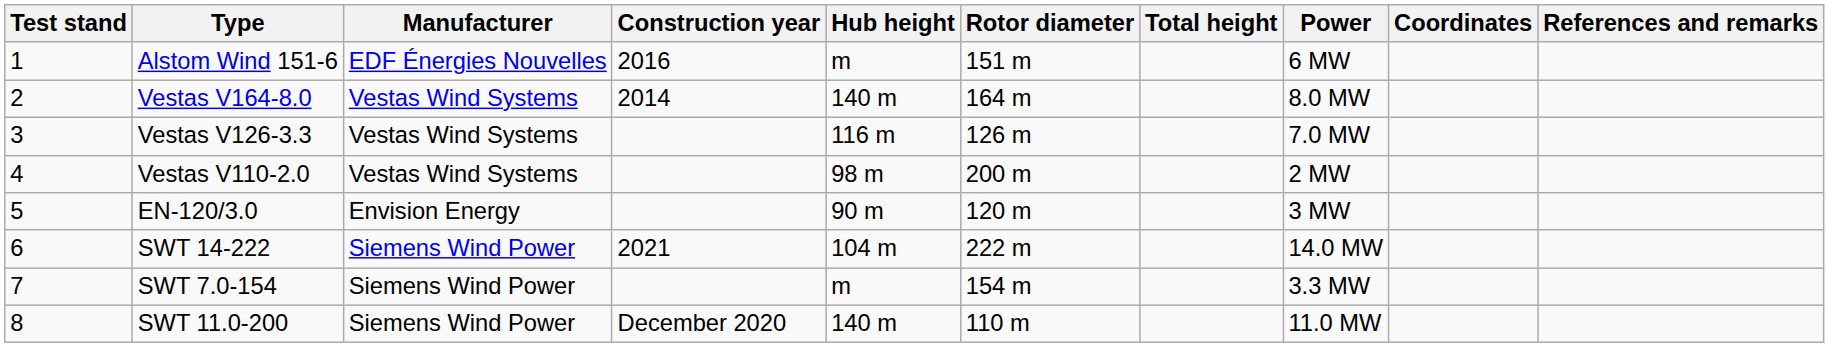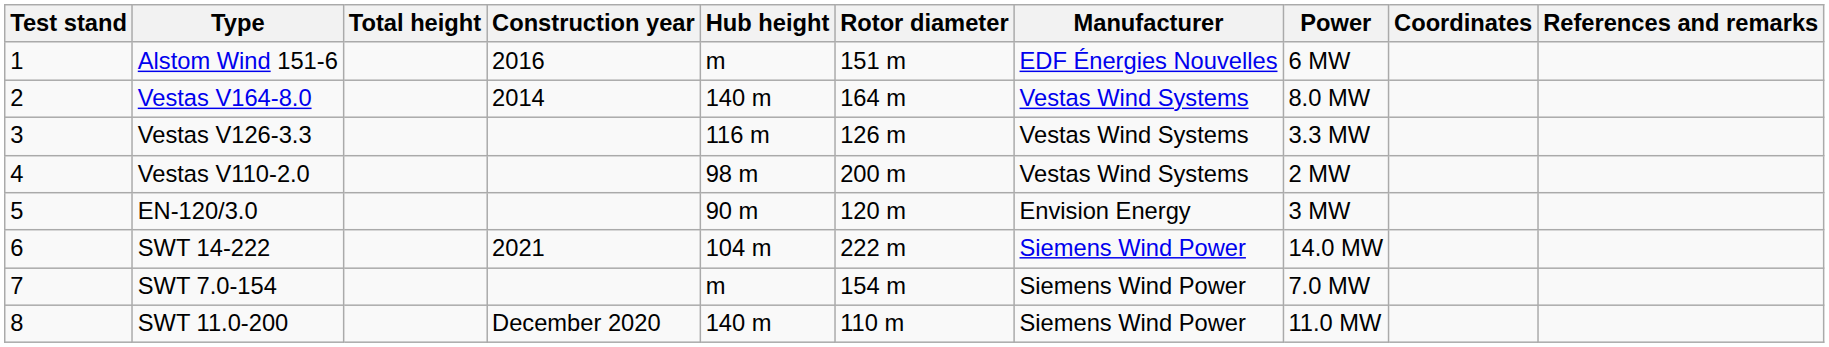columns swapped: Manufacturer <-> Total height
Vestas V126-3.3 | Power: 7.0 MW -> 3.3 MW
SWT 7.0-154 | Power: 3.3 MW -> 7.0 MW
